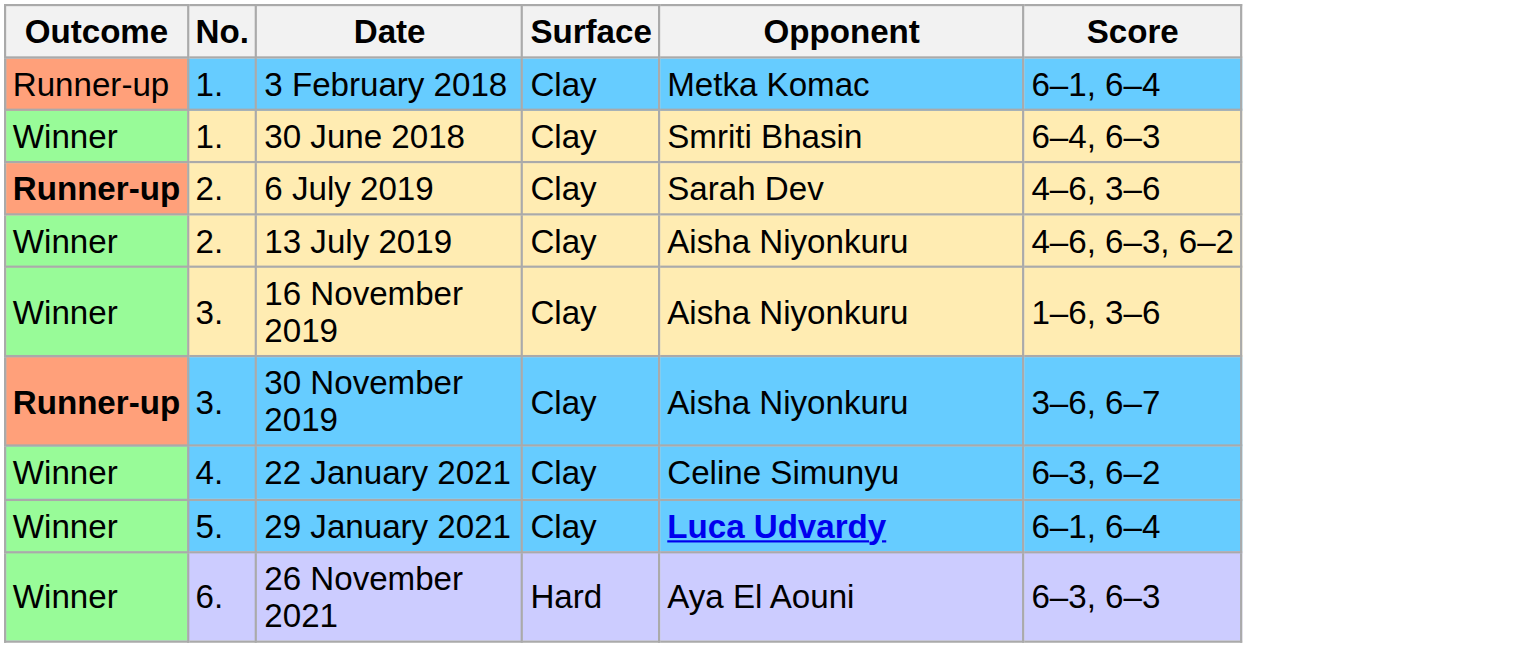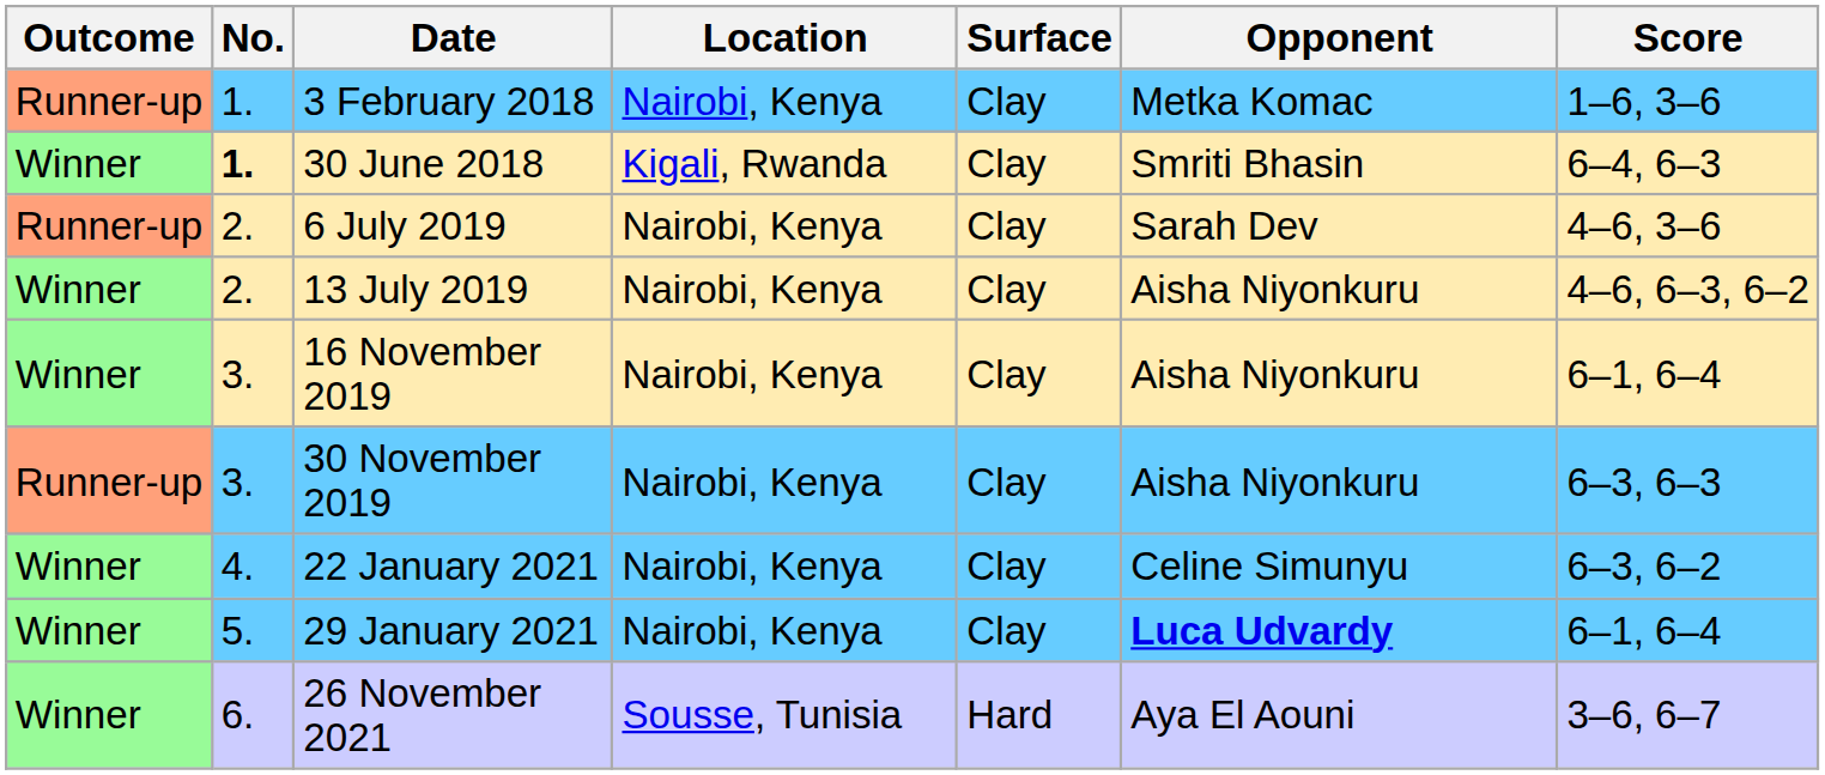+ column: Location | Nairobi, Kenya | Kigali, Rwanda | Nairobi, Kenya | Nairobi, Kenya | Nairobi, Kenya | Nairobi, Kenya | Nairobi, Kenya | Nairobi, Kenya | Sousse, Tunisia
3 February 2018 | Score: 6–1, 6–4 -> 1–6, 3–6
30 June 2018 | No.: normal -> bold
6 July 2019 | Outcome: bold -> normal
16 November 2019 | Score: 1–6, 3–6 -> 6–1, 6–4
30 November 2019 | Outcome: bold -> normal
30 November 2019 | Score: 3–6, 6–7 -> 6–3, 6–3
26 November 2021 | Score: 6–3, 6–3 -> 3–6, 6–7
